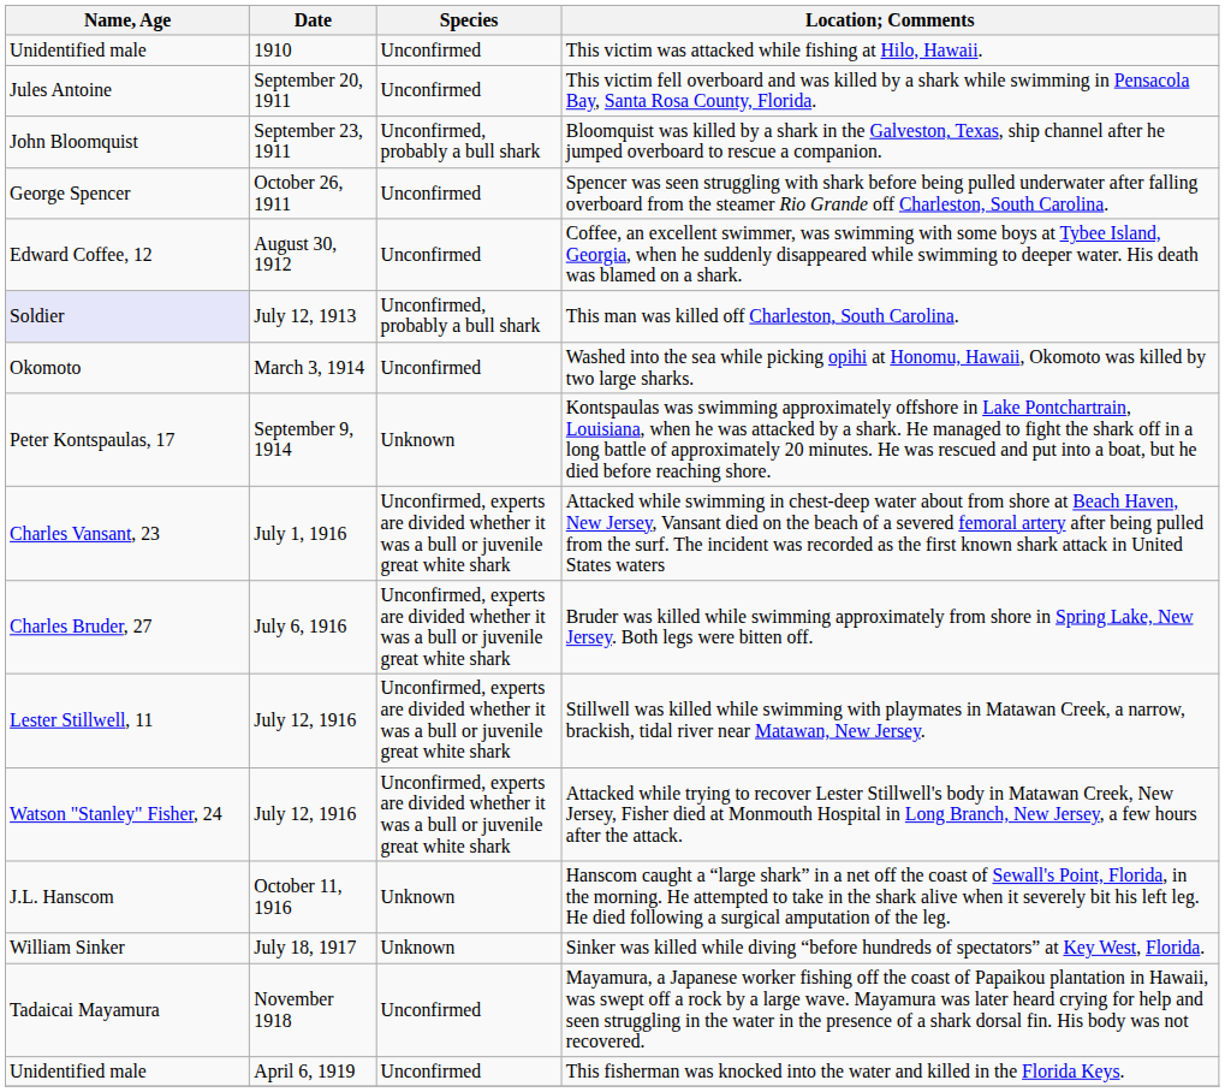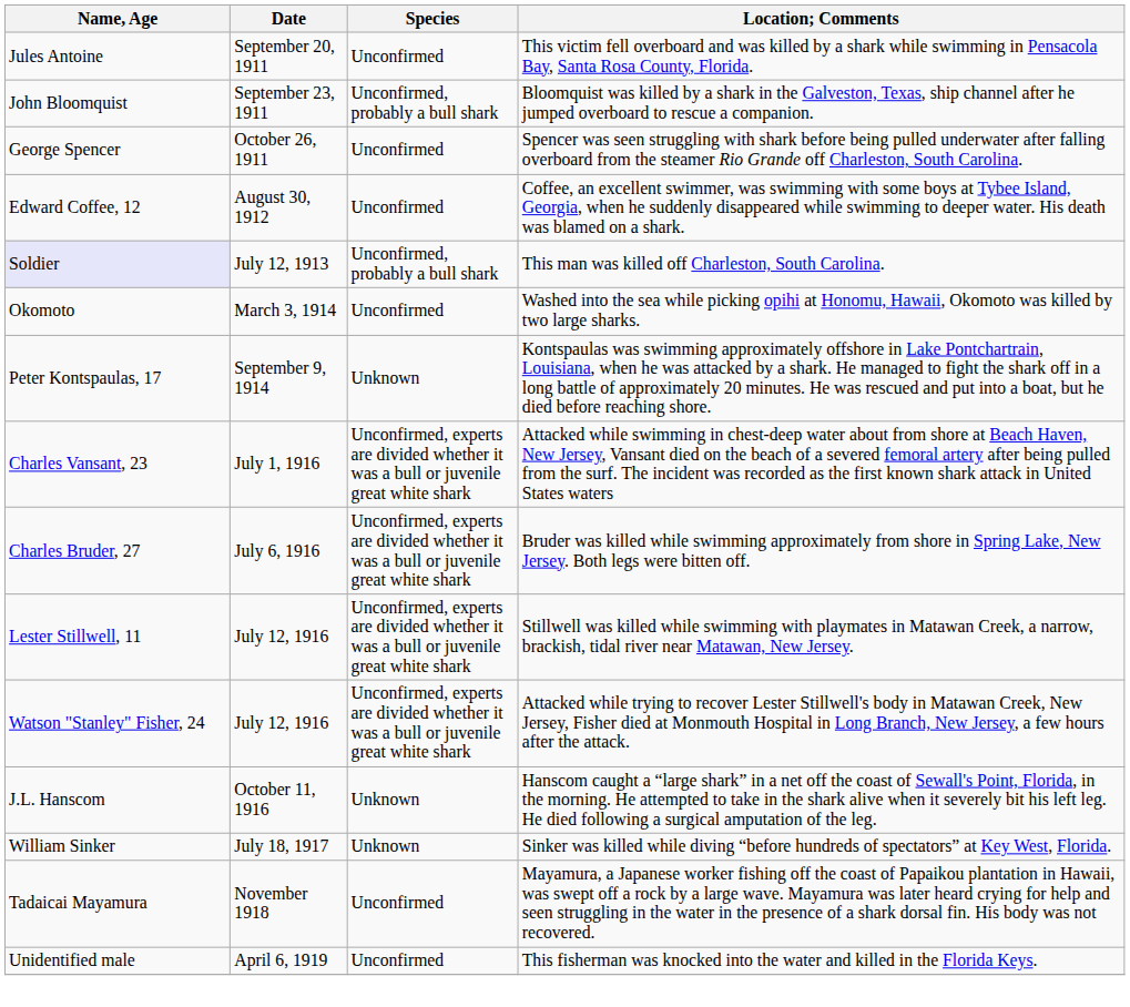- row: Unidentified male | 1910 | Unconfirmed | This victim was attacked while fishing at Hilo, Hawaii.
